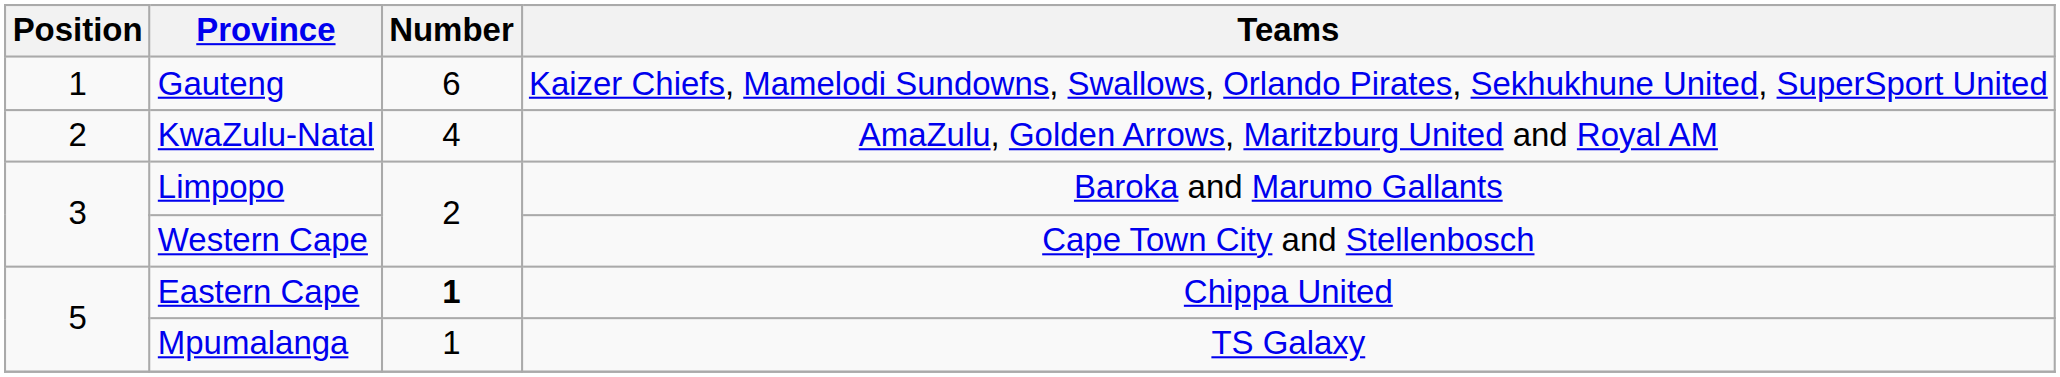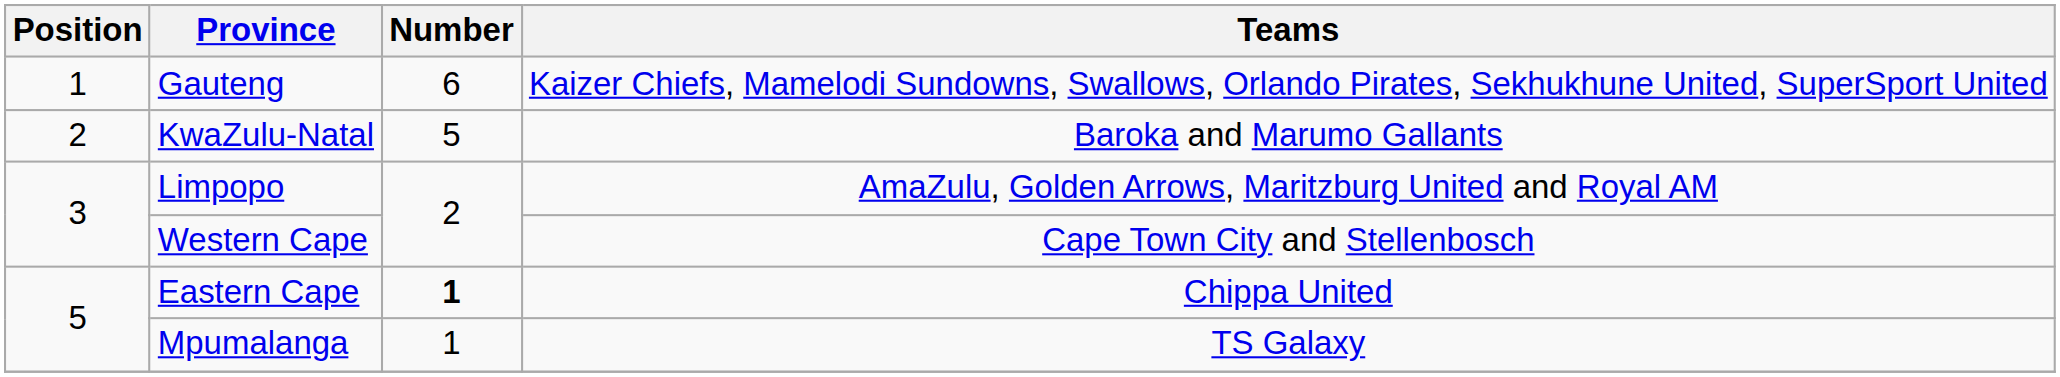KwaZulu-Natal | Number: 4 -> 5
KwaZulu-Natal | Teams: AmaZulu, Golden Arrows, Maritzburg United and Royal AM -> Baroka and Marumo Gallants
Limpopo | Teams: Baroka and Marumo Gallants -> AmaZulu, Golden Arrows, Maritzburg United and Royal AM
